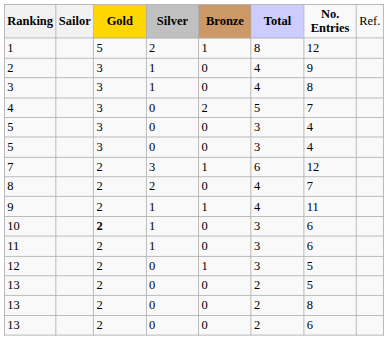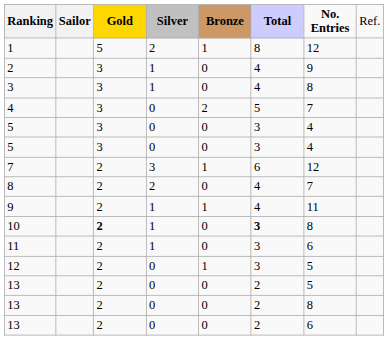10 | column 6: normal -> bold
10 | column 7: 6 -> 8
